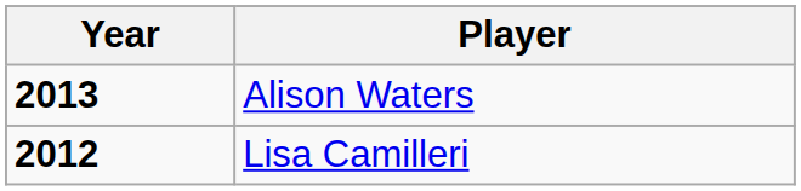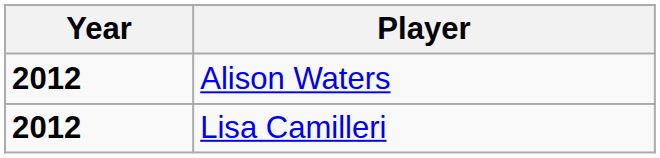Alison Waters | Year: 2013 -> 2012
